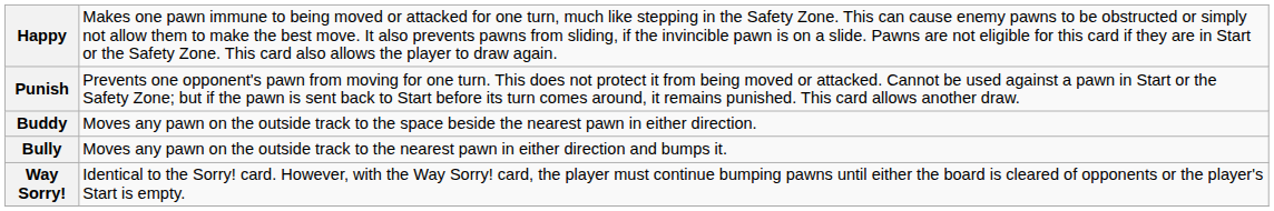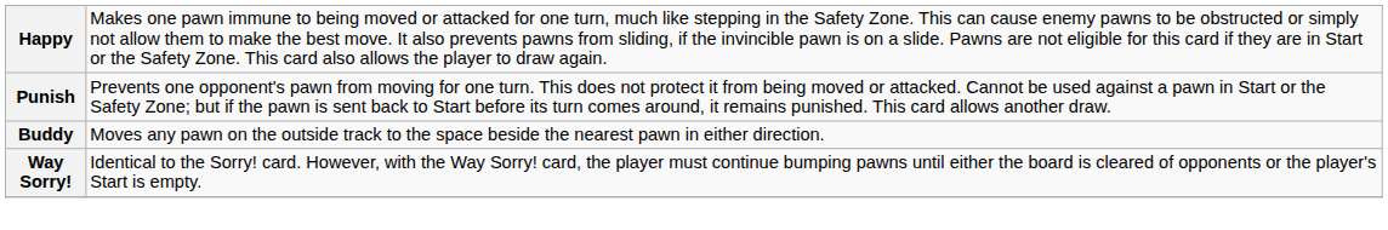- row: Bully | Moves any pawn on the outside track to the nearest pawn in either direction and bumps it.
